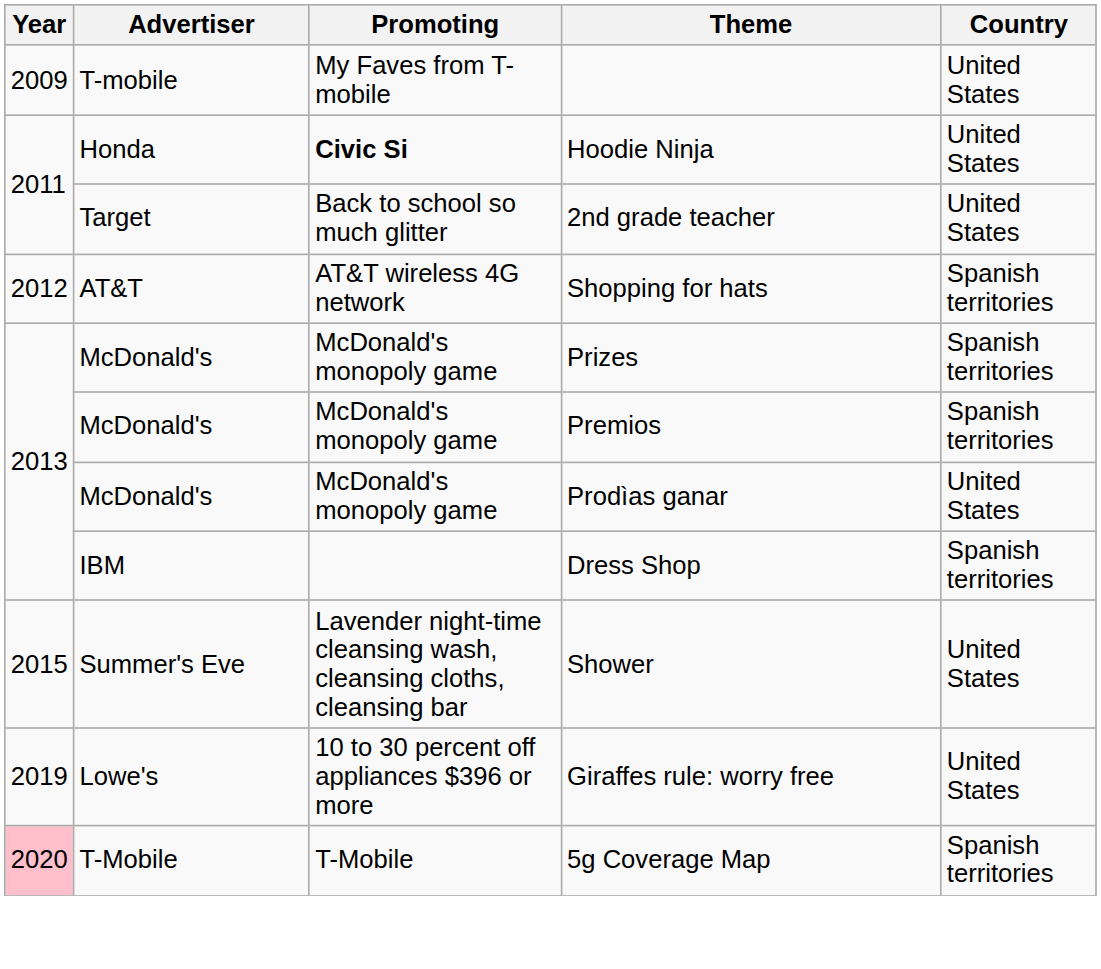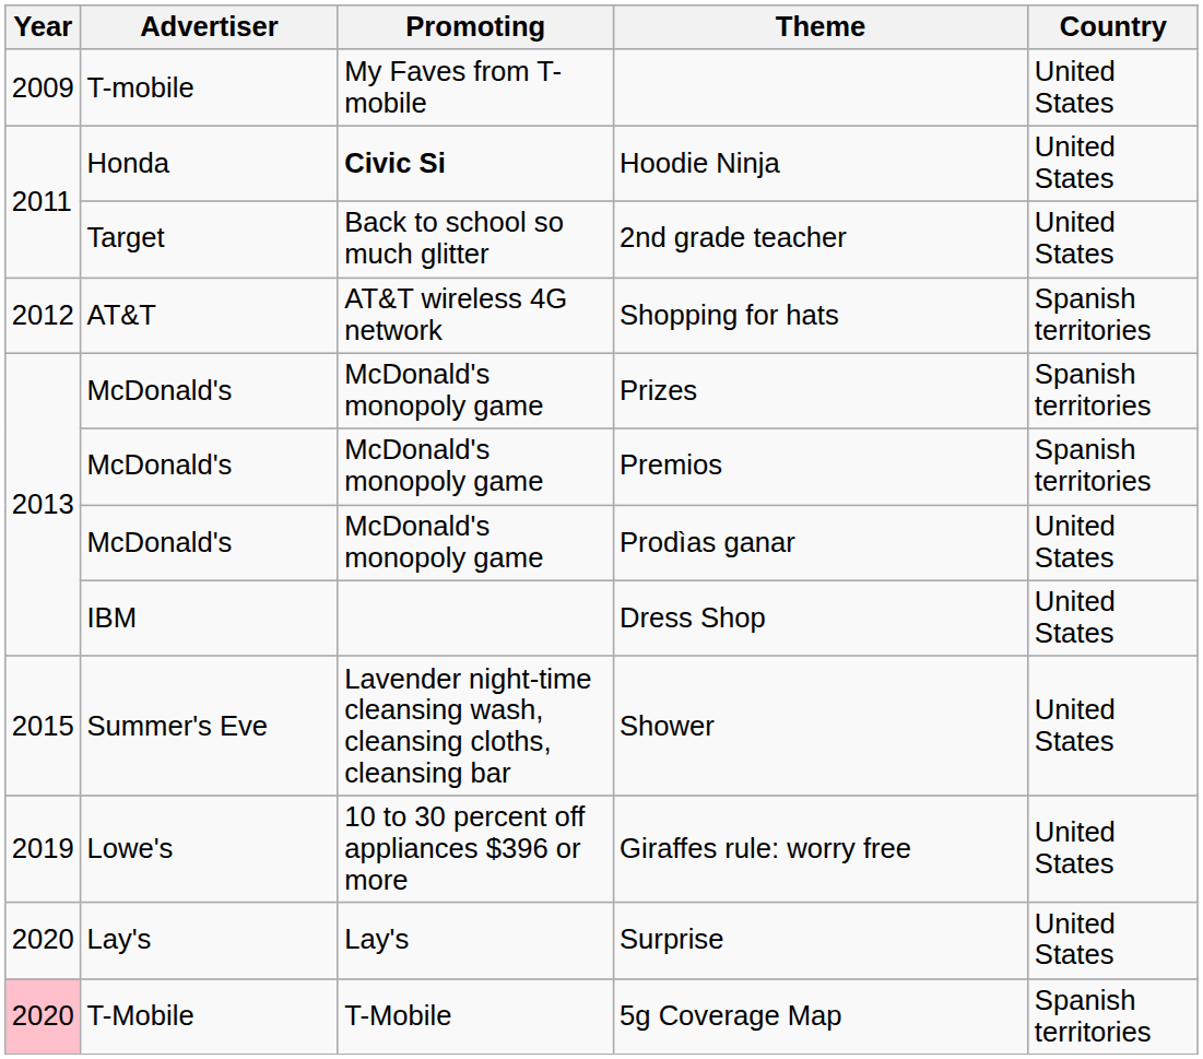Dress Shop | Country: Spanish territories -> United States
+ row: 2020 | Lay's | Lay's | Surprise | United States
